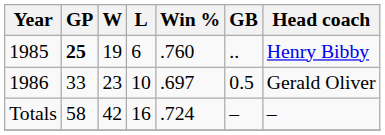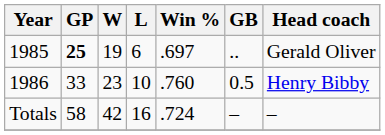1985 | Win %: .760 -> .697
1985 | Head coach: Henry Bibby -> Gerald Oliver
1986 | Win %: .697 -> .760
1986 | Head coach: Gerald Oliver -> Henry Bibby
